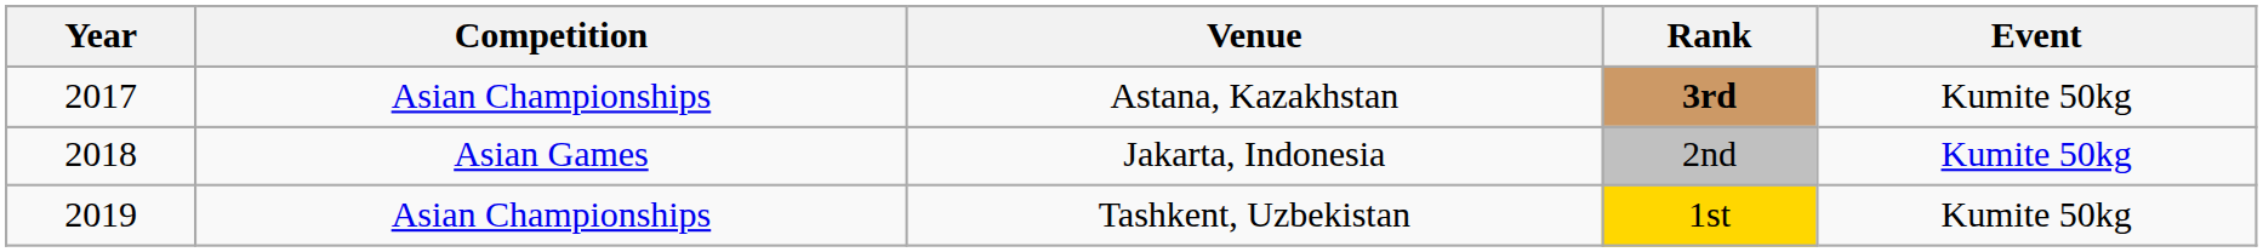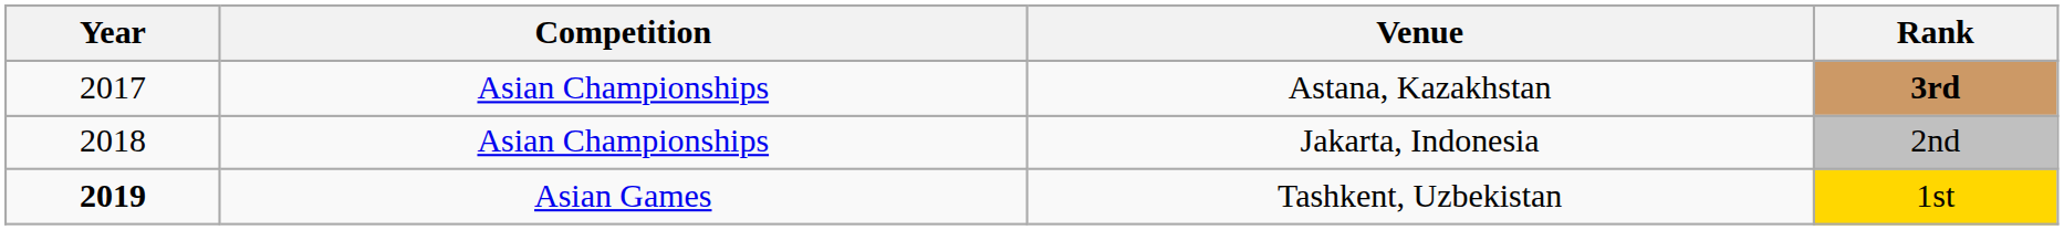- column: Event | Kumite 50kg | Kumite 50kg | Kumite 50kg
Jakarta, Indonesia | Competition: Asian Games -> Asian Championships
Tashkent, Uzbekistan | Year: normal -> bold
Tashkent, Uzbekistan | Competition: Asian Championships -> Asian Games
